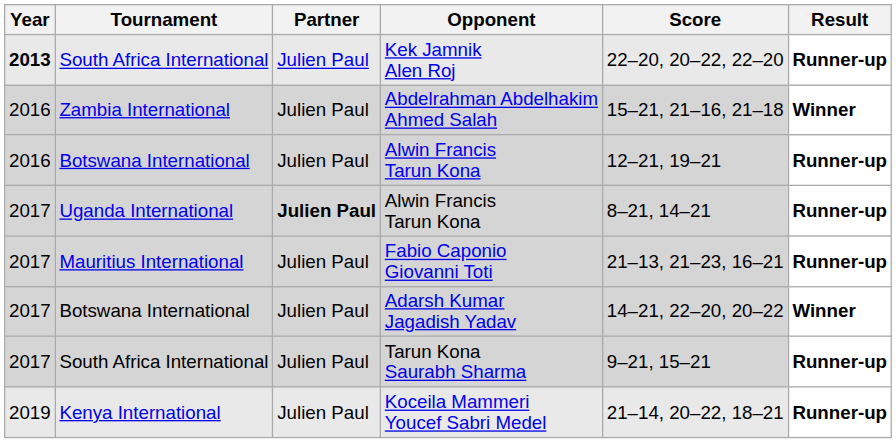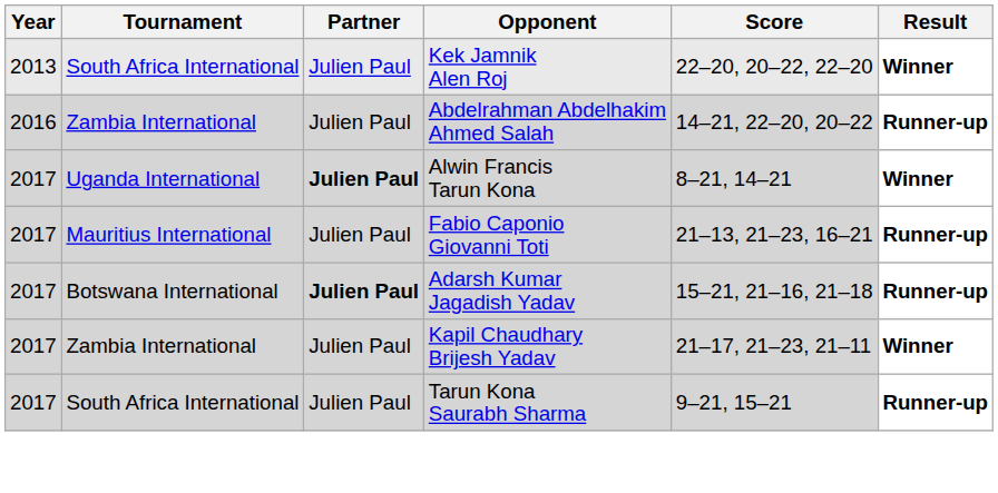Kek Jamnik Alen Roj | Year: bold -> normal
Kek Jamnik Alen Roj | Result: Runner-up -> Winner
Abdelrahman Abdelhakim Ahmed Salah | Score: 15–21, 21–16, 21–18 -> 14–21, 22–20, 20–22
Abdelrahman Abdelhakim Ahmed Salah | Result: Winner -> Runner-up
- row: 2016 | Botswana International | Julien Paul | Alwin Francis Tarun Kona | 12–21, 19–21 | Runner-up
Uganda International / Alwin Francis Tarun Kona | Result: Runner-up -> Winner
Adarsh Kumar Jagadish Yadav | Partner: normal -> bold
Adarsh Kumar Jagadish Yadav | Score: 14–21, 22–20, 20–22 -> 15–21, 21–16, 21–18
Adarsh Kumar Jagadish Yadav | Result: Winner -> Runner-up
+ row: 2017 | Zambia International | Julien Paul | Kapil Chaudhary Brijesh Yadav | 21–17, 21–23, 21–11 | Winner
- row: 2019 | Kenya International | Julien Paul | Koceila Mammeri Youcef Sabri Medel | 21–14, 20–22, 18–21 | Runner-up
